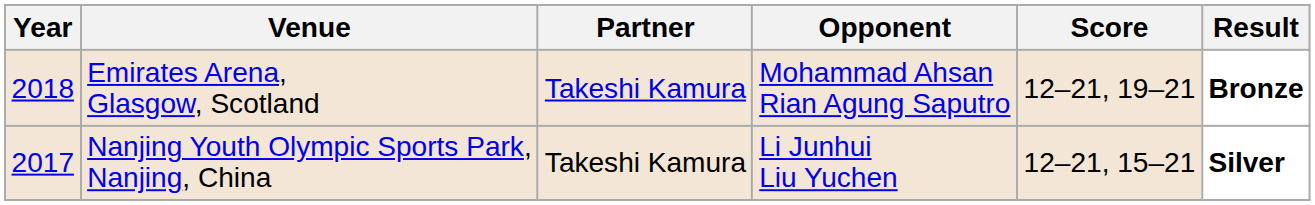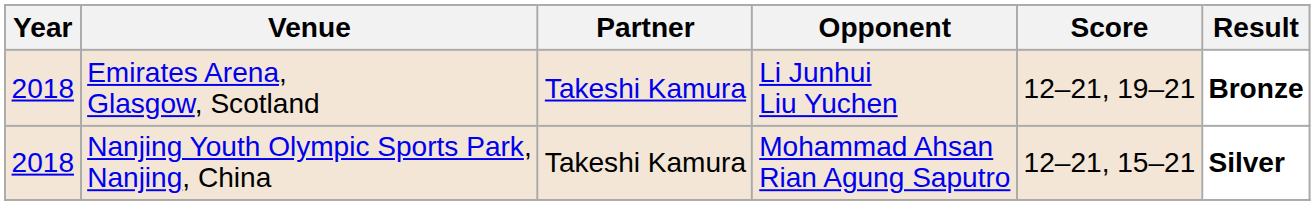Emirates Arena, Glasgow, Scotland | Opponent: Mohammad Ahsan Rian Agung Saputro -> Li Junhui Liu Yuchen
Nanjing Youth Olympic Sports Park, Nanjing, China | Year: 2017 -> 2018
Nanjing Youth Olympic Sports Park, Nanjing, China | Opponent: Li Junhui Liu Yuchen -> Mohammad Ahsan Rian Agung Saputro
